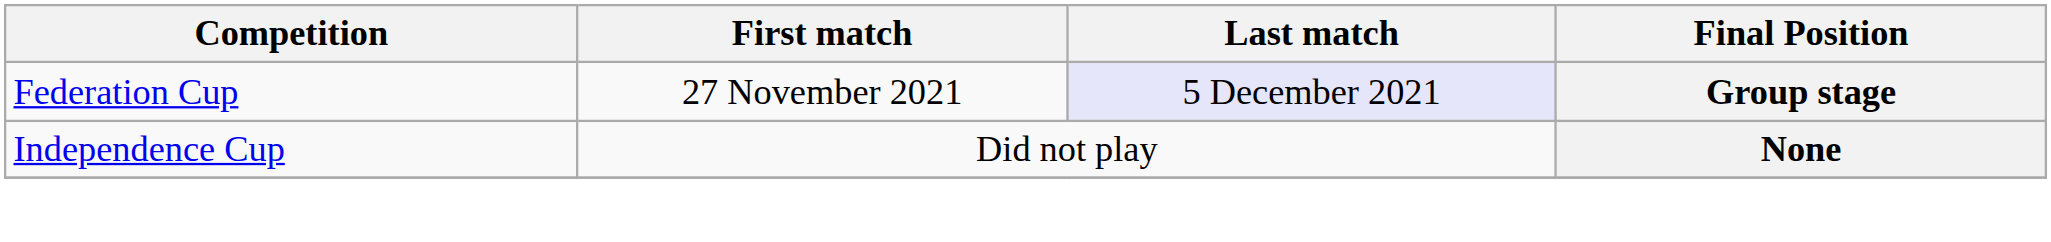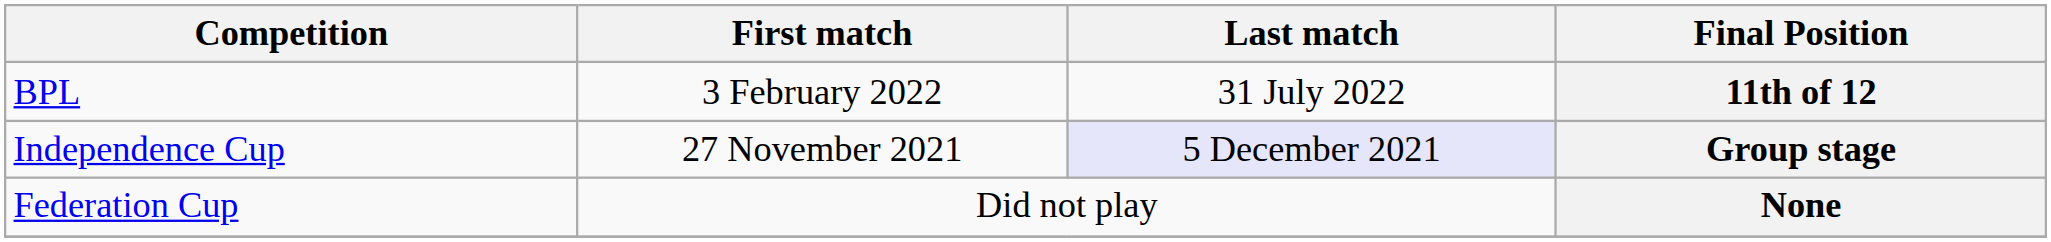+ row: BPL | 3 February 2022 | 31 July 2022 | 11th of 12
Group stage | Competition: Federation Cup -> Independence Cup
None | Competition: Independence Cup -> Federation Cup
